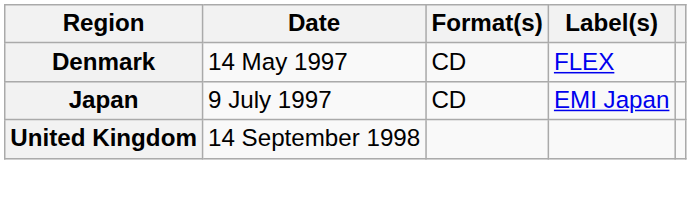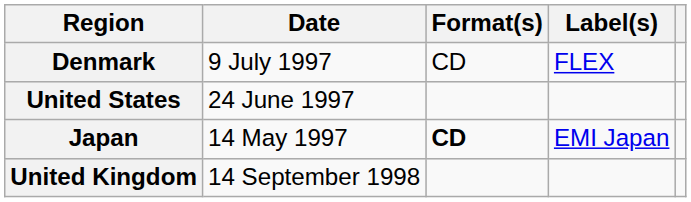Denmark | Date: 14 May 1997 -> 9 July 1997
+ row: United States | 24 June 1997
Japan | Date: 9 July 1997 -> 14 May 1997
Japan | Format(s): normal -> bold
